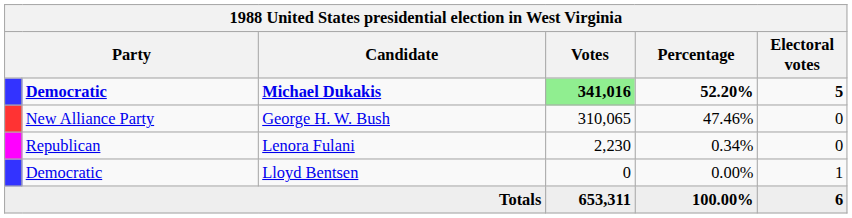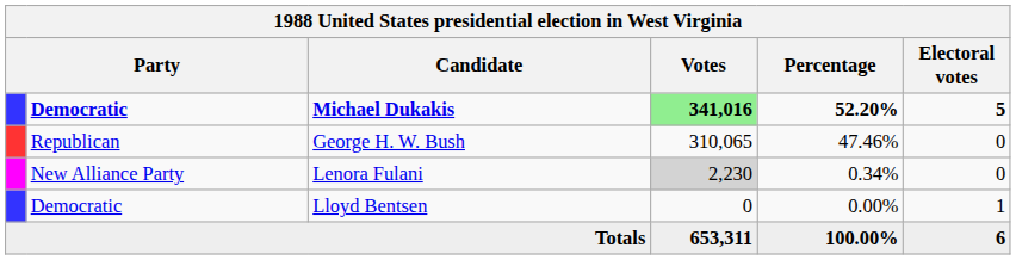George H. W. Bush | column 2: New Alliance Party -> Republican
Lenora Fulani | column 2: Republican -> New Alliance Party
Lenora Fulani | Votes: no background -> lightgrey background
